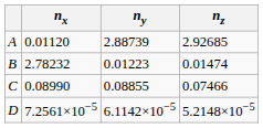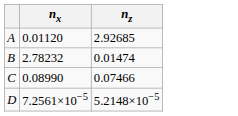- column: ny | 2.88739 | 0.01223 | 0.08855 | 6.1142×10−5
